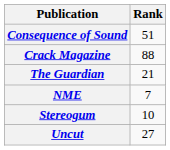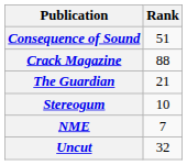rows swapped: NME <-> Stereogum
Uncut | Rank: 27 -> 32
